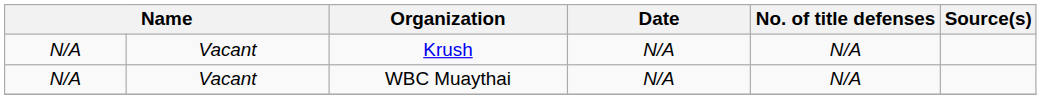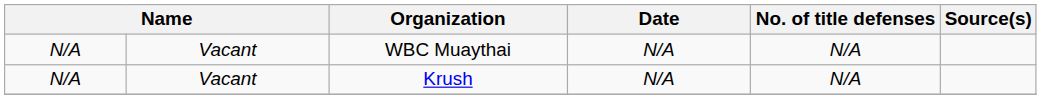rows swapped: WBC Muaythai <-> Krush
